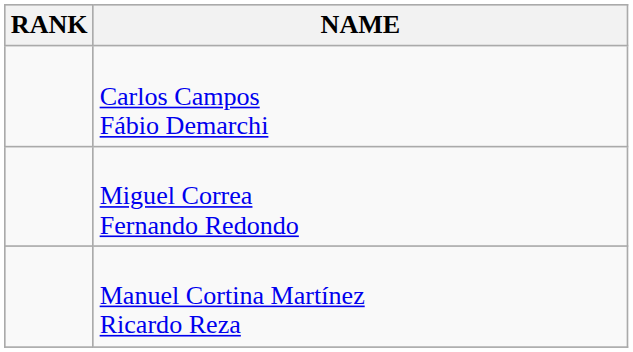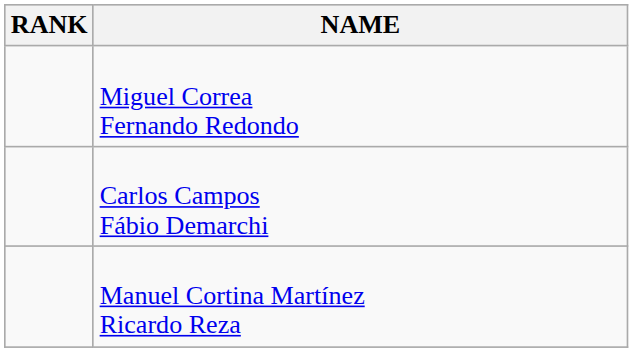rows swapped: Carlos Campos Fábio Demarchi <-> Miguel Correa Fernando Redondo
